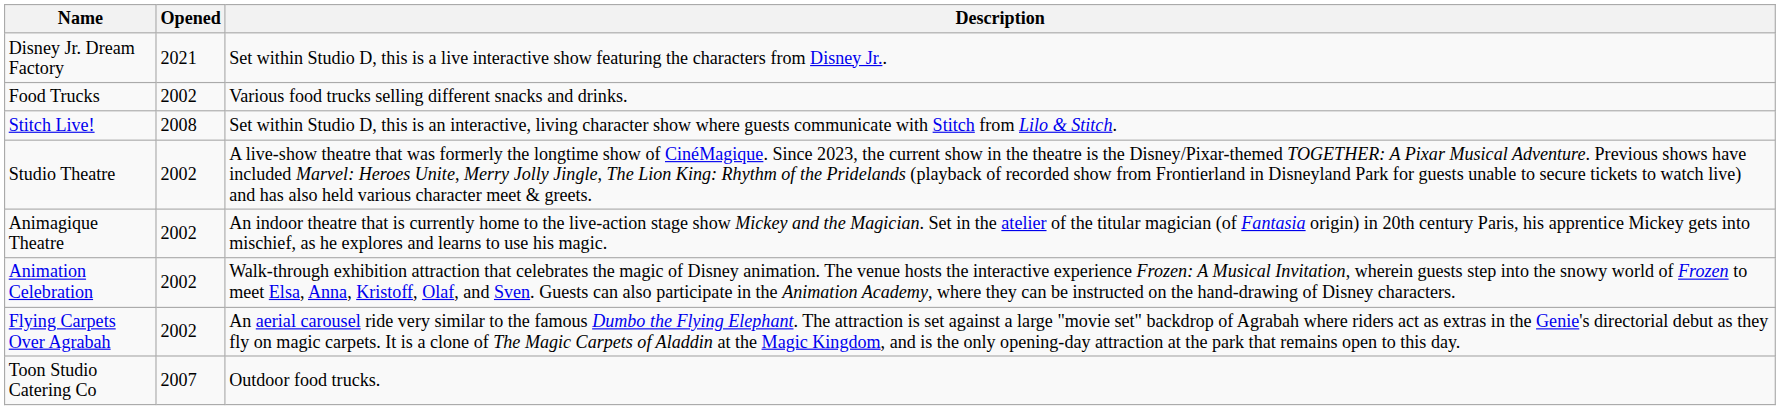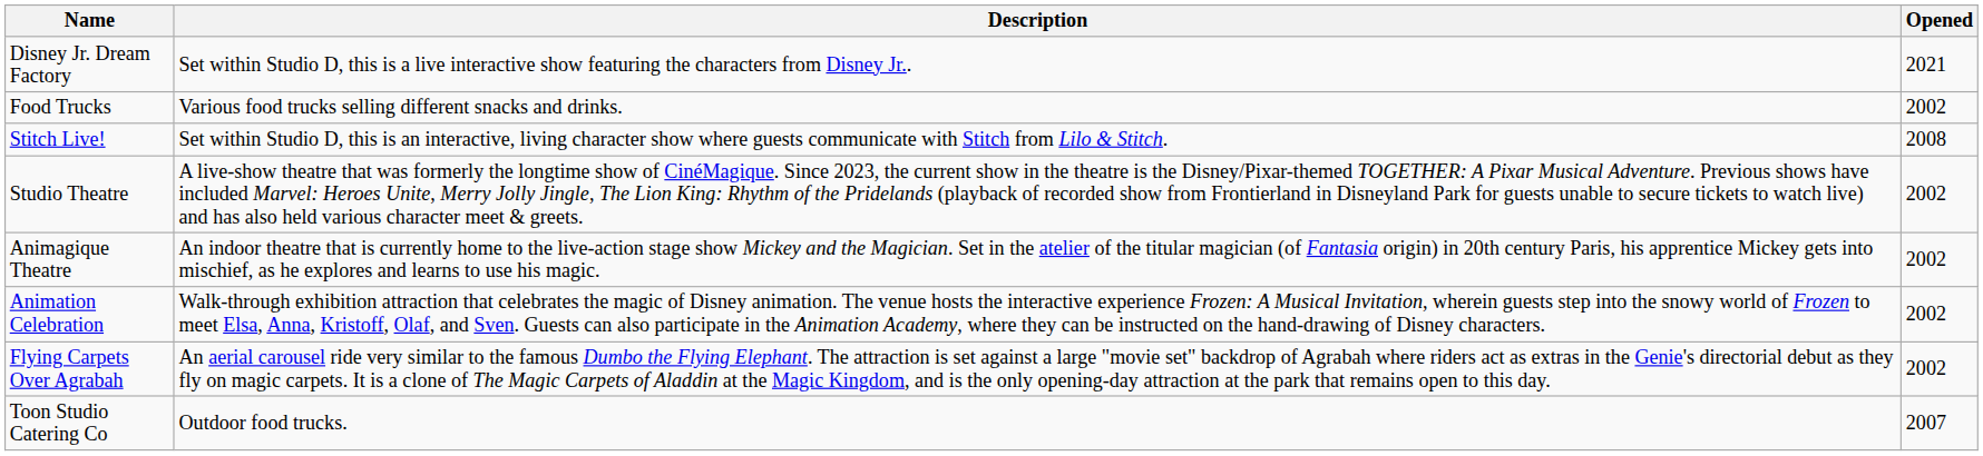columns swapped: Opened <-> Description
